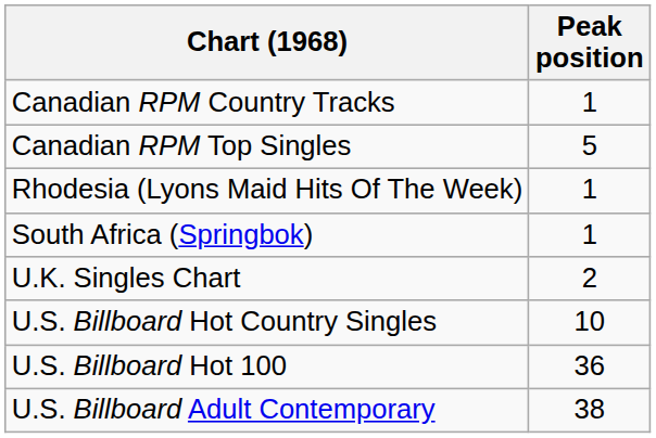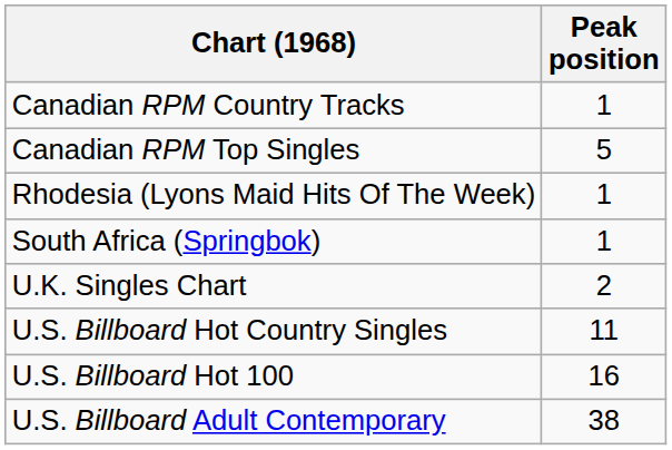U.S. Billboard Hot Country Singles | Peak position: 10 -> 11
U.S. Billboard Hot 100 | Peak position: 36 -> 16
